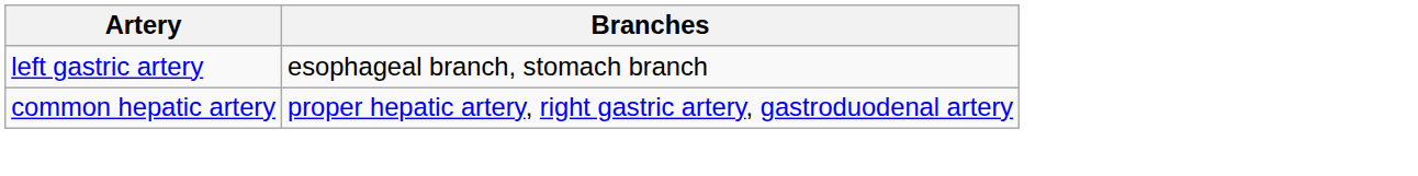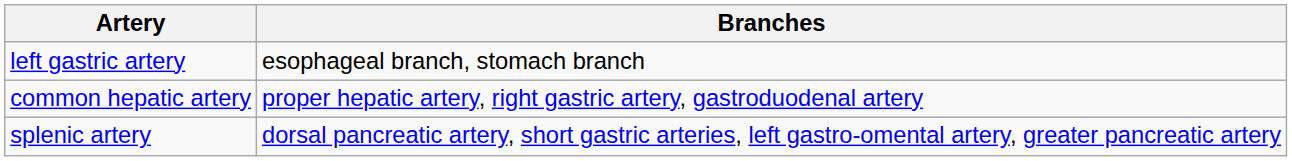+ row: splenic artery | dorsal pancreatic artery, short gastric arteries, left gastro-omental artery, greater pancreatic artery
